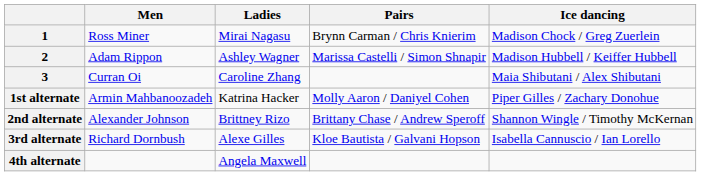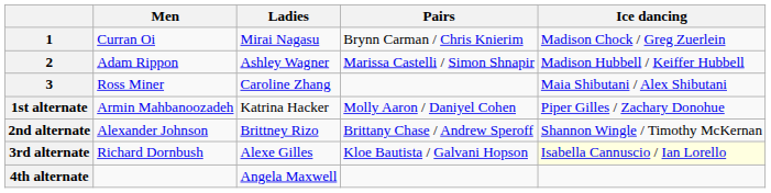1 | Men: Ross Miner -> Curran Oi
3 | Men: Curran Oi -> Ross Miner
3rd alternate | Ice dancing: no background -> lightyellow background
